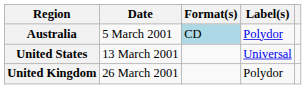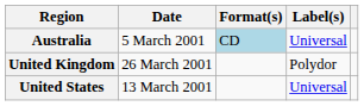Australia | Label(s): Polydor -> Universal
rows swapped: United States <-> United Kingdom
